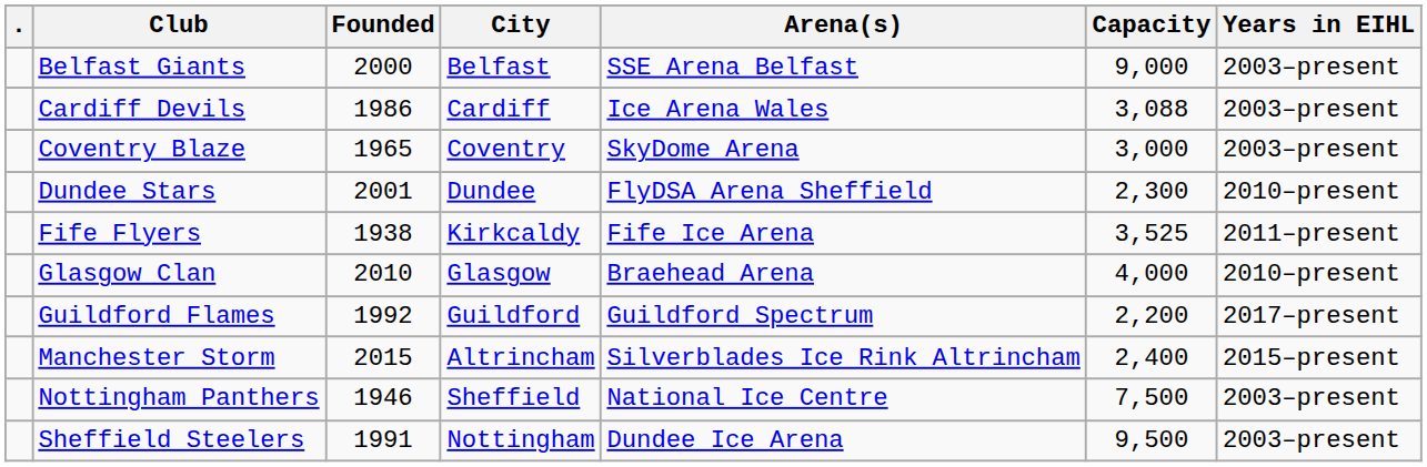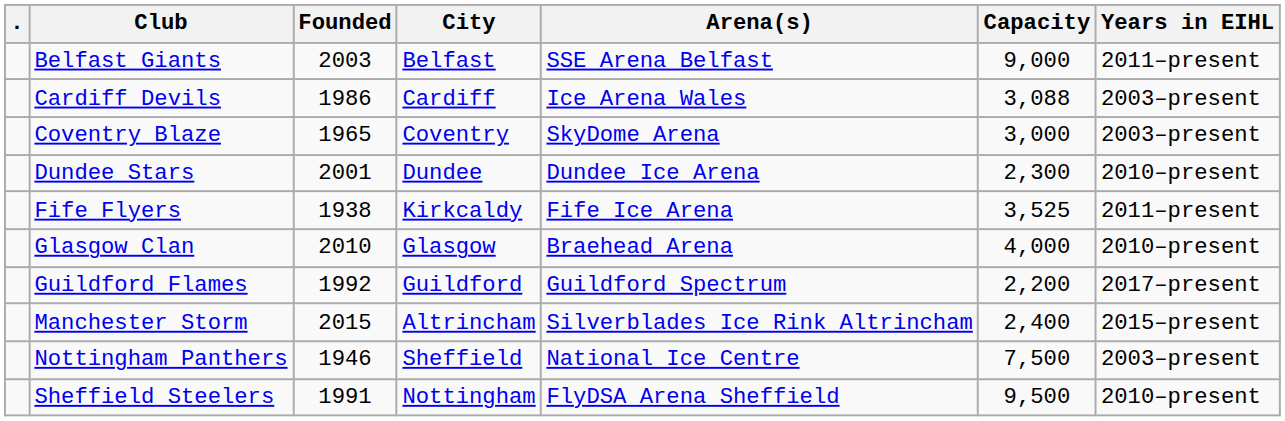Belfast Giants | Founded: 2000 -> 2003
Belfast Giants | Years in EIHL: 2003–present -> 2011–present
Dundee Stars | Arena(s): FlyDSA Arena Sheffield -> Dundee Ice Arena
Sheffield Steelers | Arena(s): Dundee Ice Arena -> FlyDSA Arena Sheffield
Sheffield Steelers | Years in EIHL: 2003–present -> 2010–present
